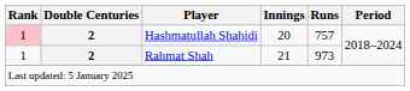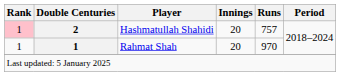Rahmat Shah | Double Centuries: 2 -> 1
Rahmat Shah | Innings: 21 -> 20
Rahmat Shah | Runs: 973 -> 970
